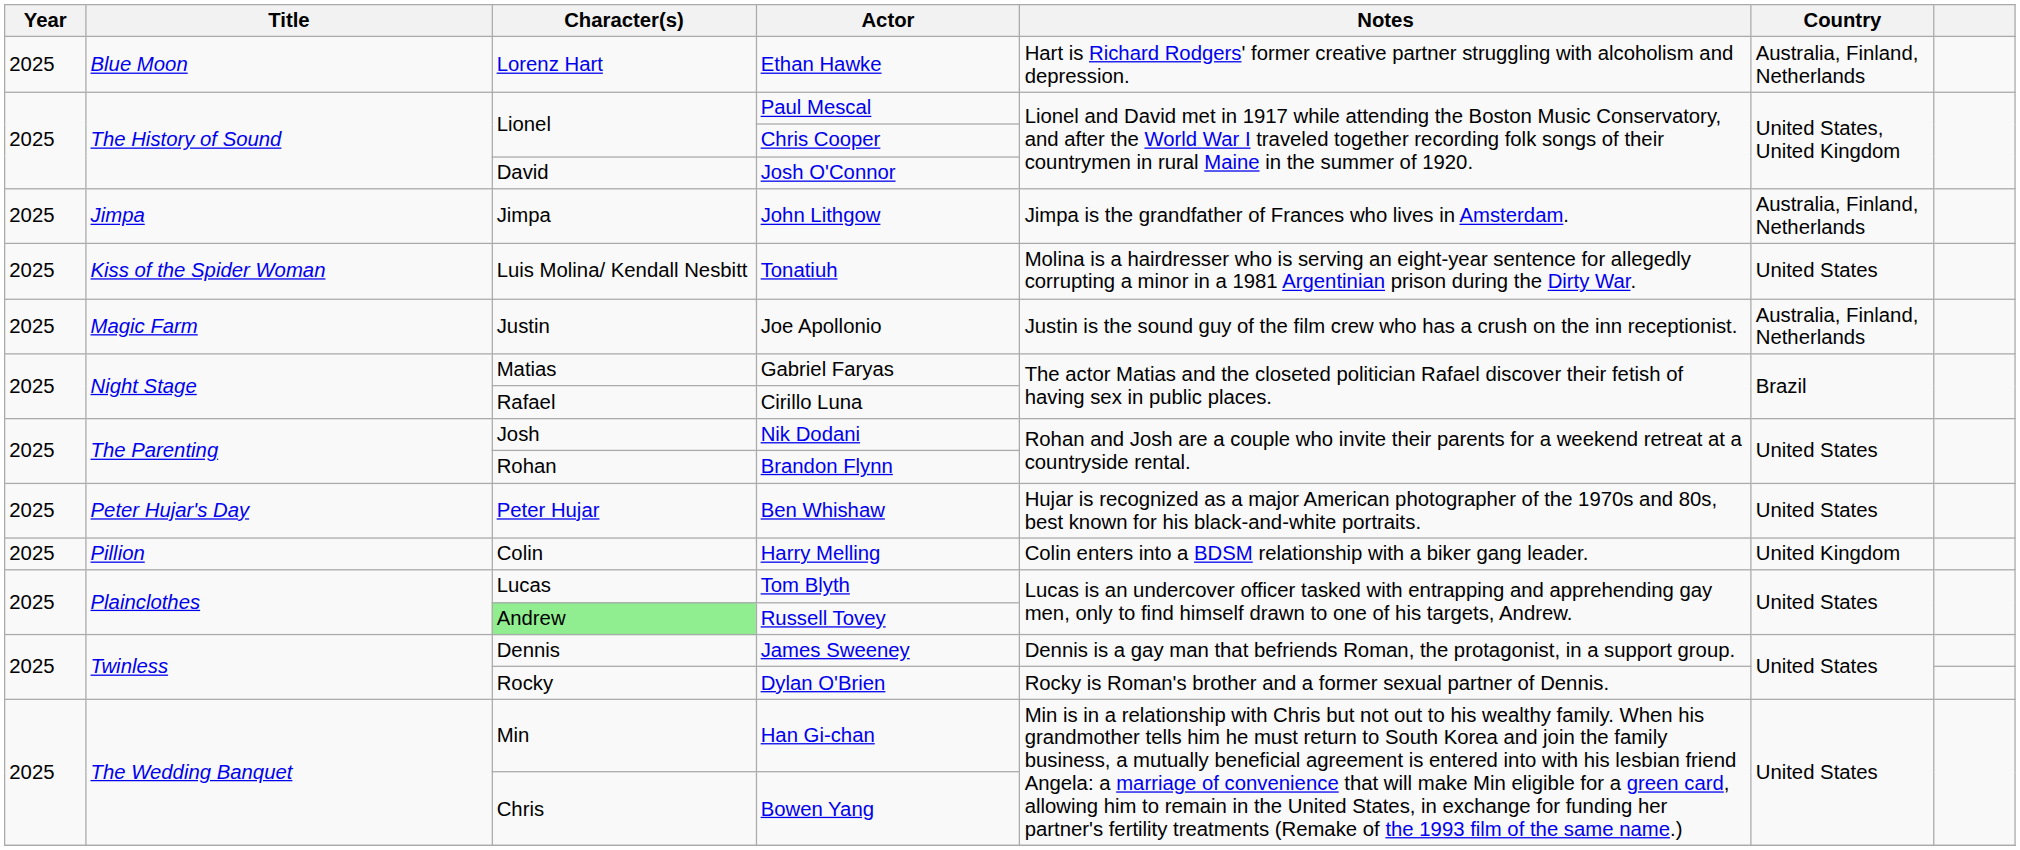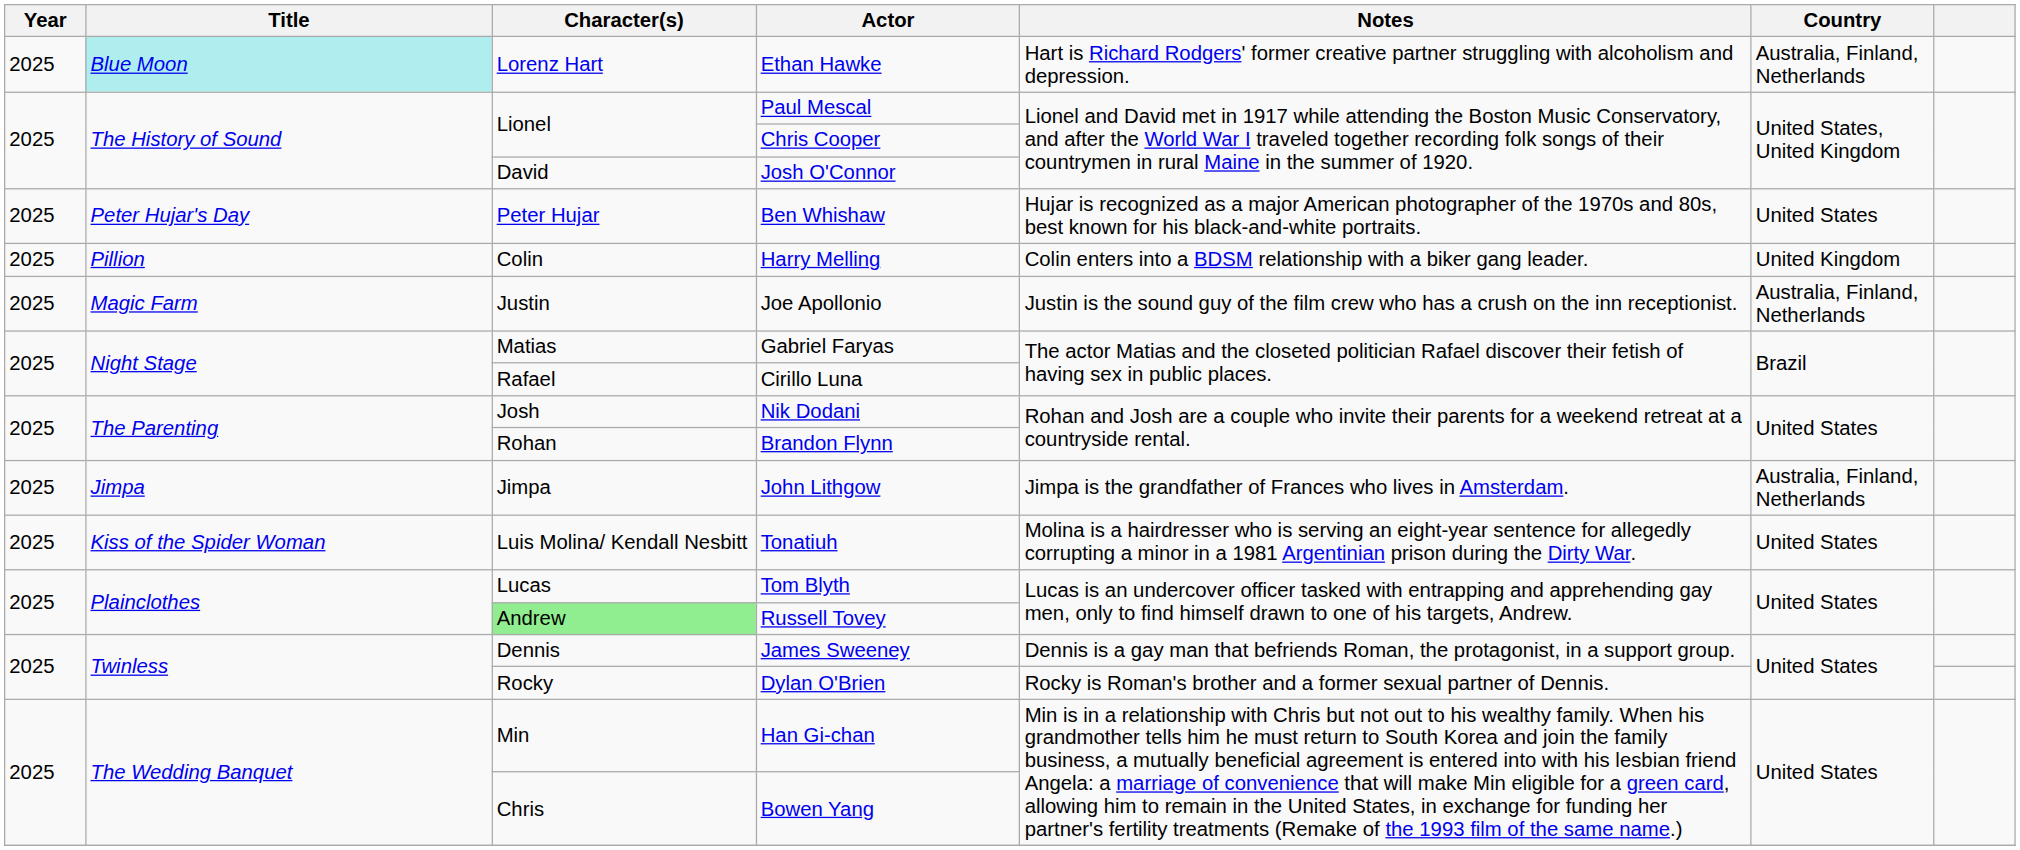Ethan Hawke | Title: no background -> paleturquoise background
rows swapped: John Lithgow <-> Ben Whishaw
rows swapped: Tonatiuh <-> Harry Melling
